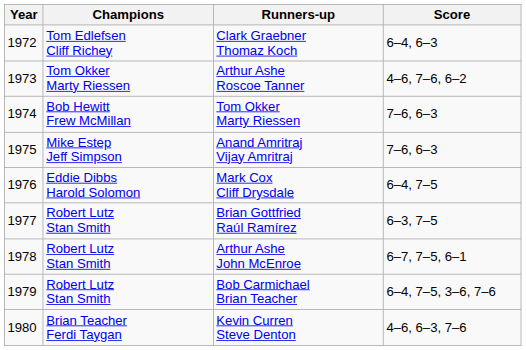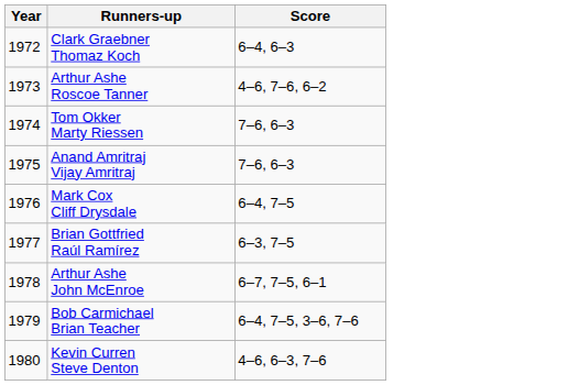- column: Champions | Tom Edlefsen Cliff Richey | Tom Okker Marty Riessen | Bob Hewitt Frew McMillan | Mike Estep Jeff Simpson | Eddie Dibbs Harold Solomon | Robert Lutz Stan Smith | Robert Lutz Stan Smith | Robert Lutz Stan Smith | Brian Teacher Ferdi Taygan
